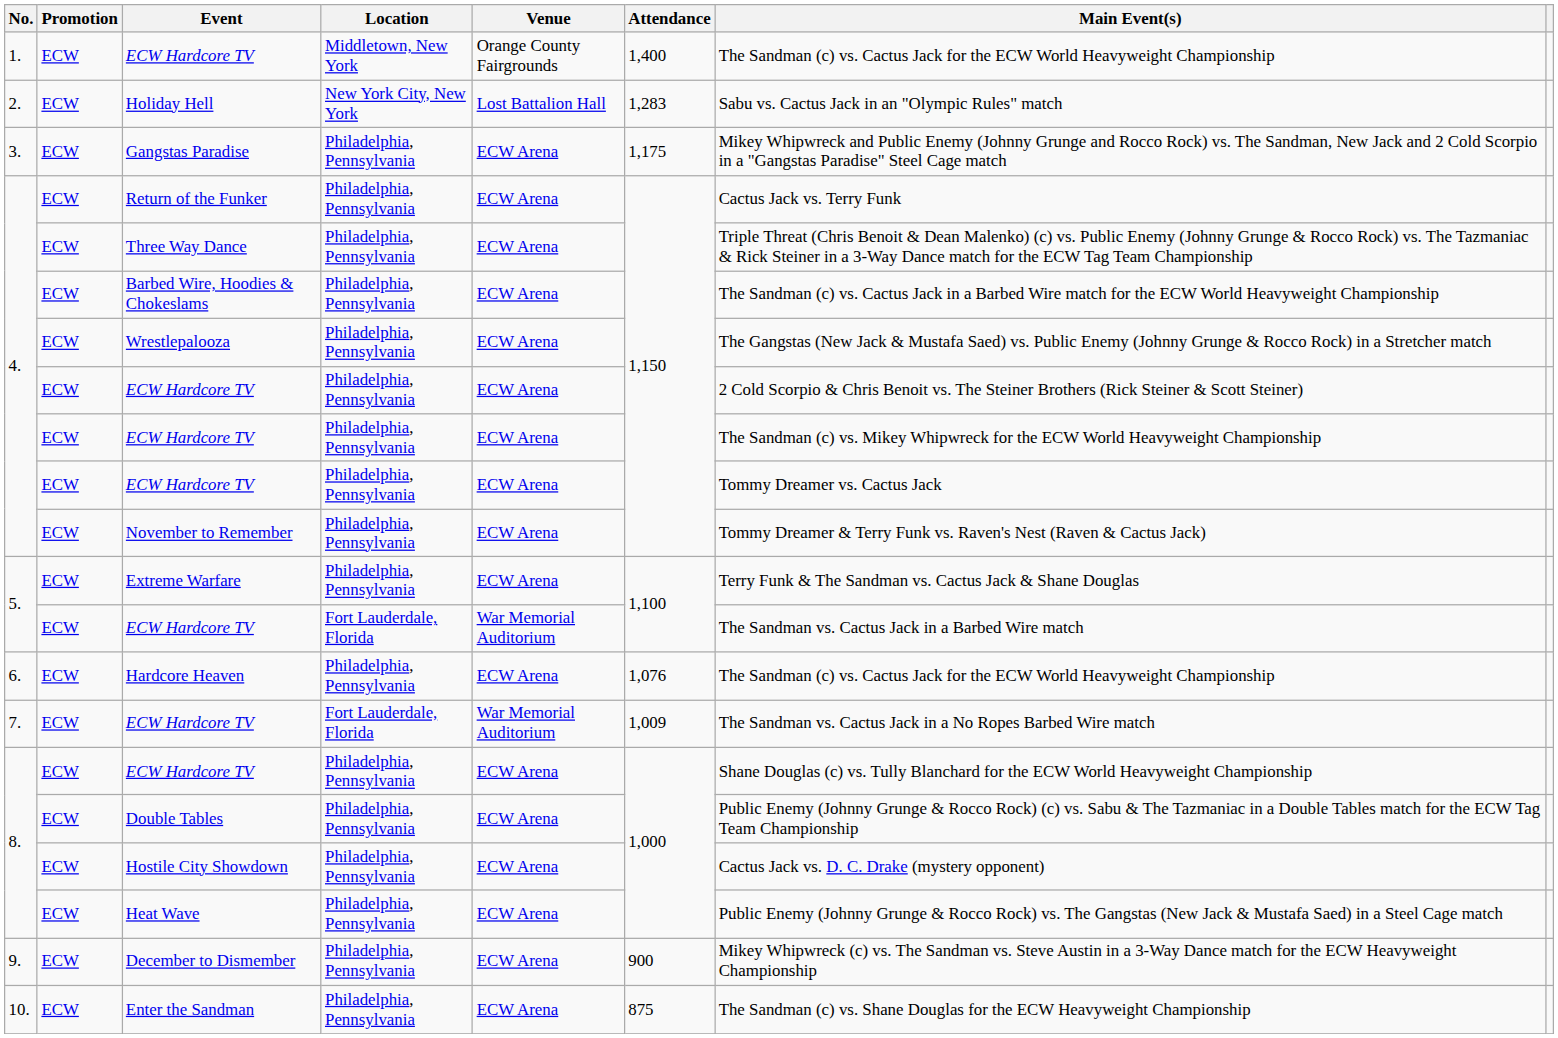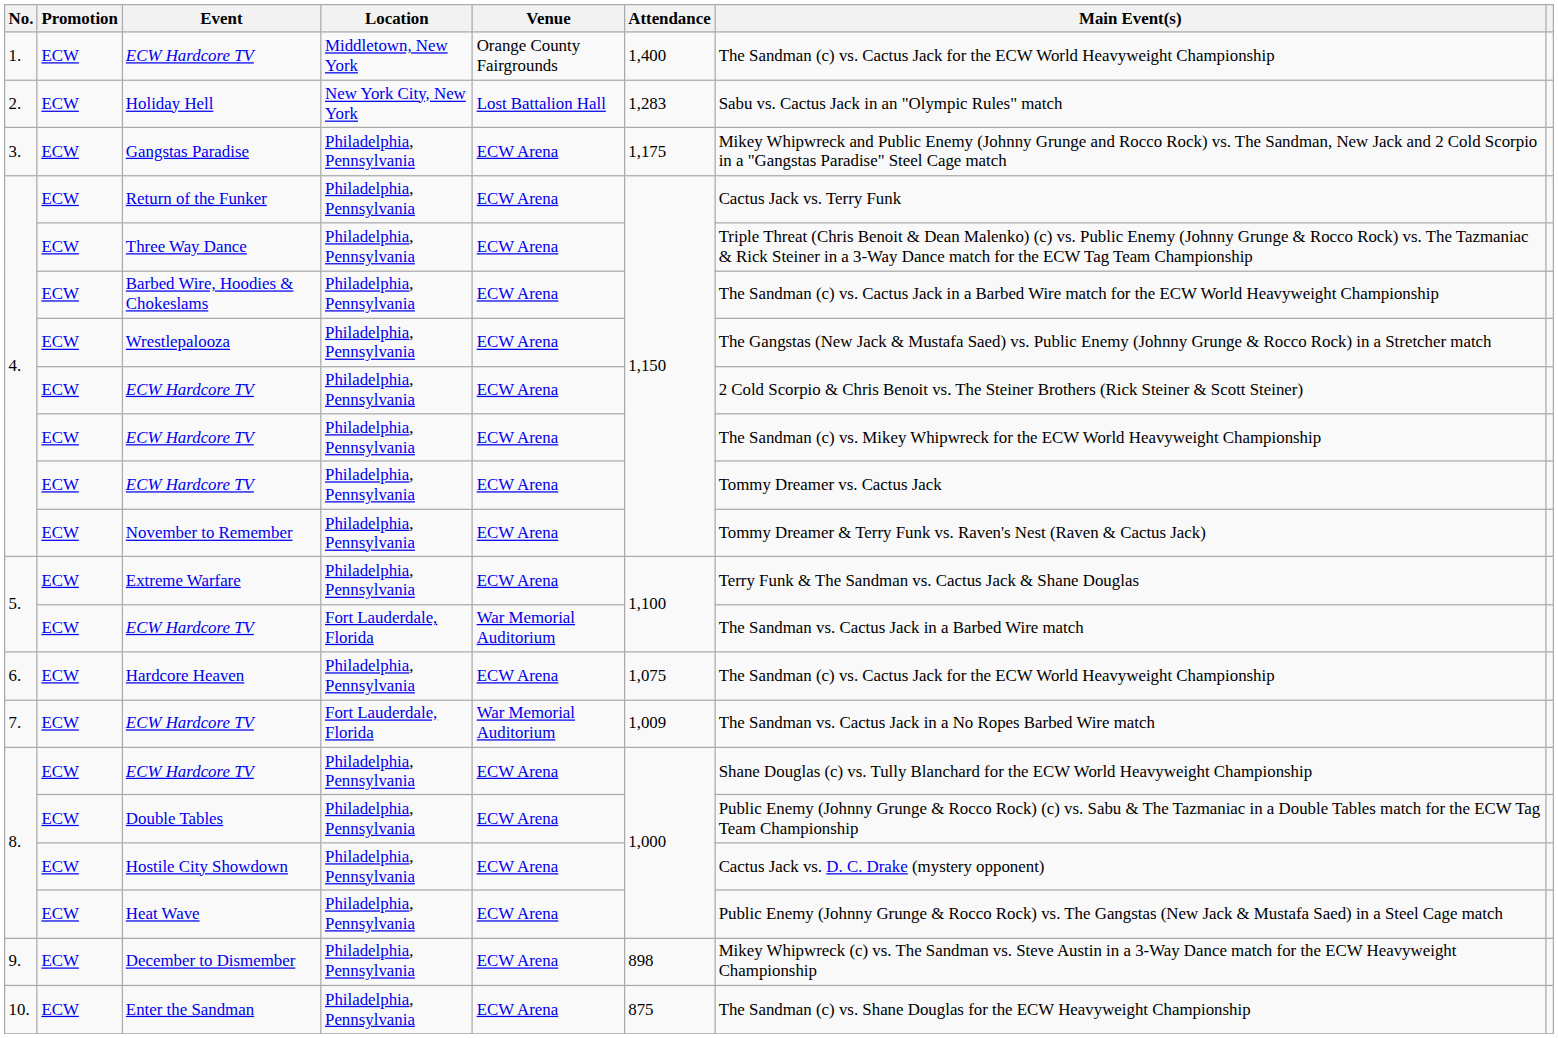Hardcore Heaven | Attendance: 1,076 -> 1,075
December to Dismember | Attendance: 900 -> 898
